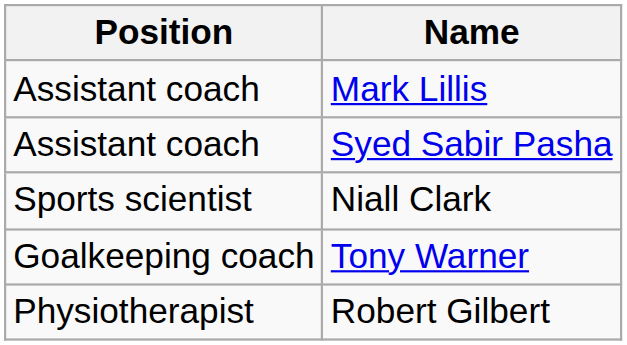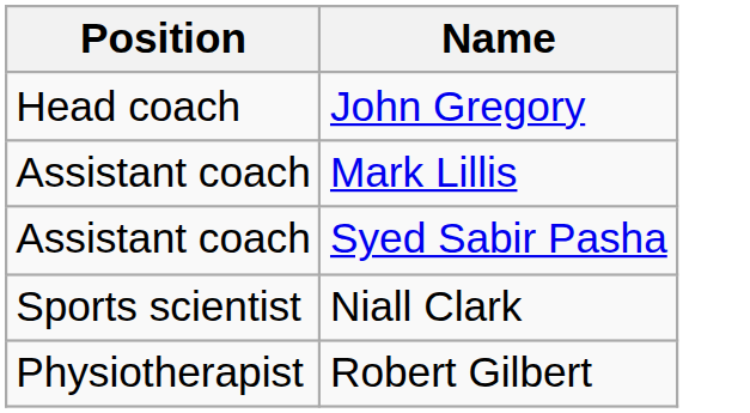+ row: Head coach | John Gregory
- row: Goalkeeping coach | Tony Warner
